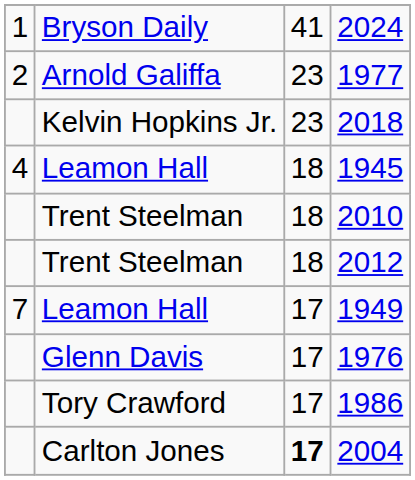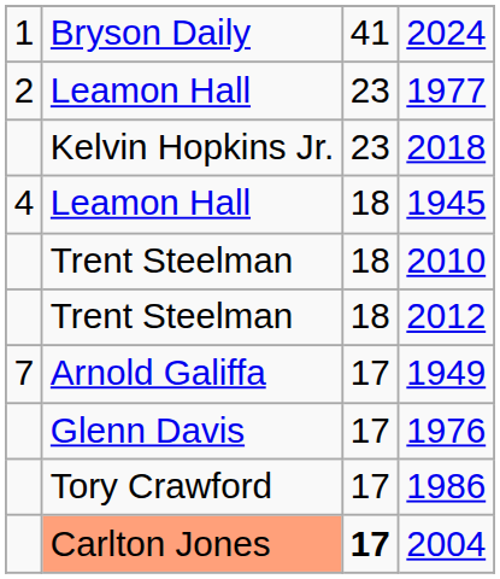1977 | column 2: Arnold Galiffa -> Leamon Hall
1949 | column 2: Leamon Hall -> Arnold Galiffa
2004 | column 2: no background -> lightsalmon background
